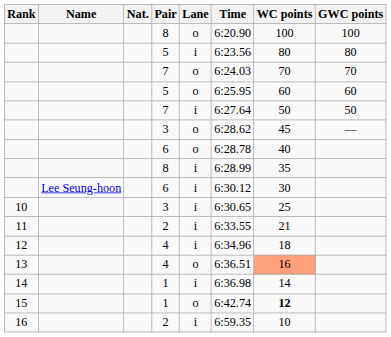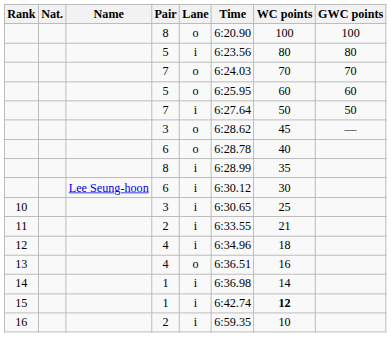columns swapped: Name <-> Nat.
13 | WC points: lightsalmon background -> no background
15 | Lane: o -> i
